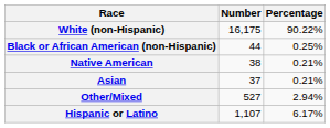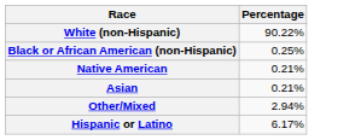- column: Number | 16,175 | 44 | 38 | 37 | 527 | 1,107
